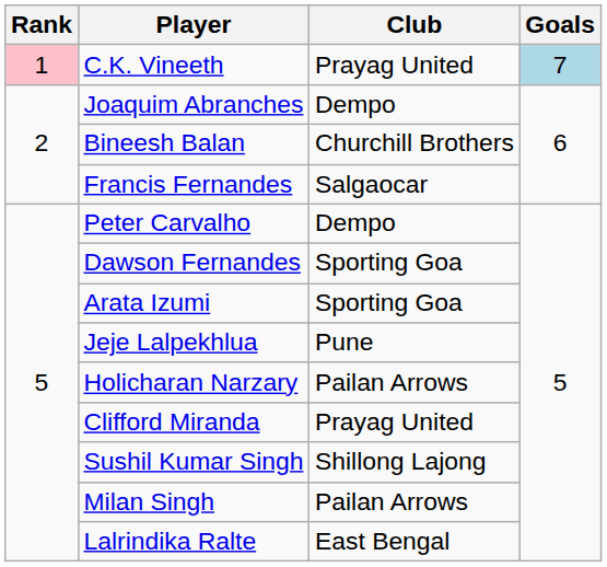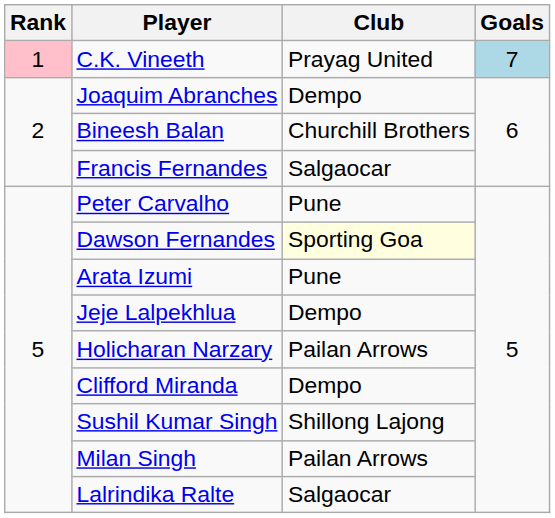Peter Carvalho | Club: Dempo -> Pune
Dawson Fernandes | Club: no background -> lightyellow background
Arata Izumi | Club: Sporting Goa -> Pune
Jeje Lalpekhlua | Club: Pune -> Dempo
Clifford Miranda | Club: Prayag United -> Dempo
Lalrindika Ralte | Club: East Bengal -> Salgaocar
